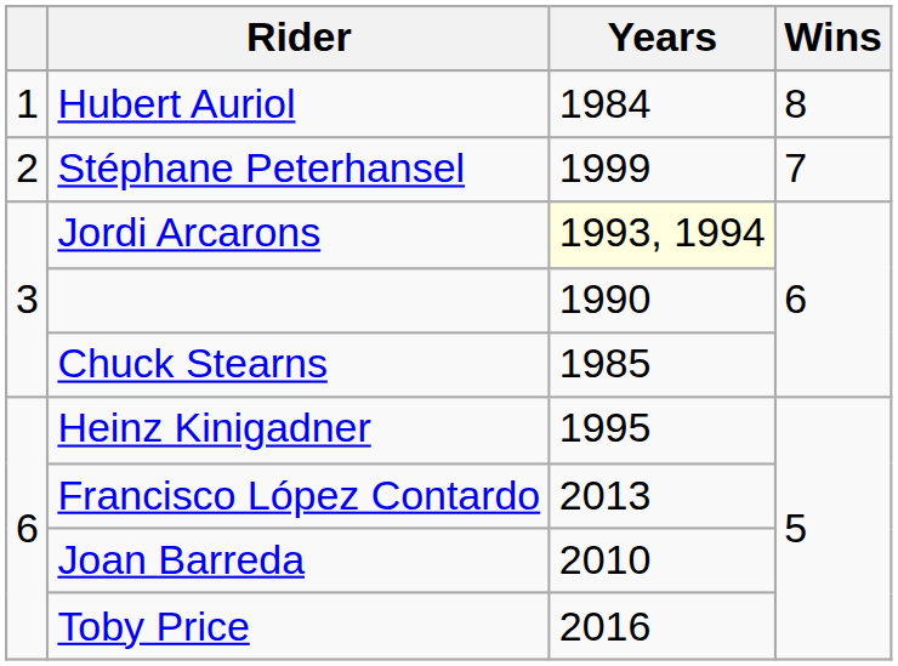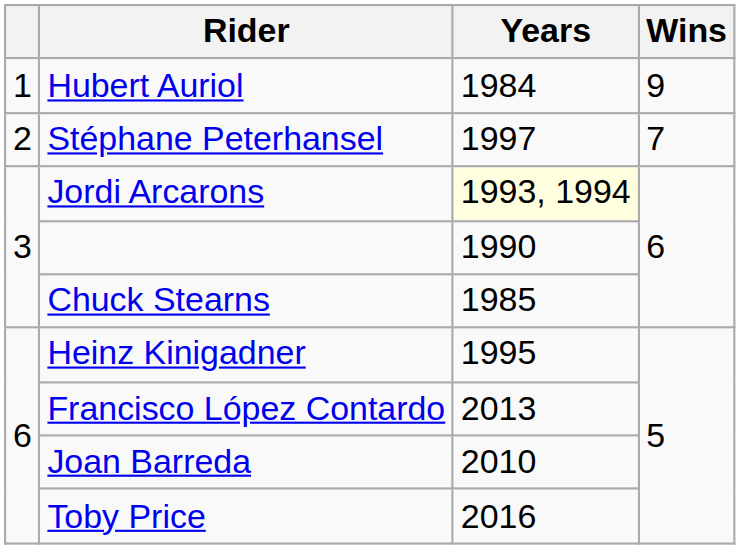Hubert Auriol | Wins: 8 -> 9
Stéphane Peterhansel | Years: 1999 -> 1997
